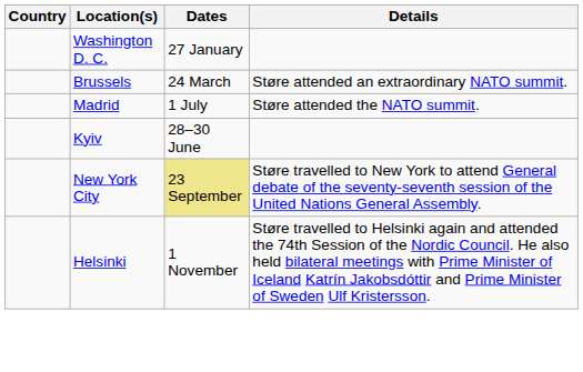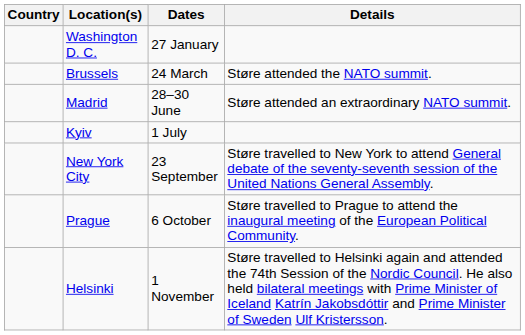Brussels | Details: Støre attended an extraordinary NATO summit. -> Støre attended the NATO summit.
Madrid | Dates: 1 July -> 28–30 June
Madrid | Details: Støre attended the NATO summit. -> Støre attended an extraordinary NATO summit.
Kyiv | Dates: 28–30 June -> 1 July
New York City | Dates: khaki background -> no background
+ row: Prague | 6 October | Støre travelled to Prague to attend the inaugural meeting of the European Political Community.
